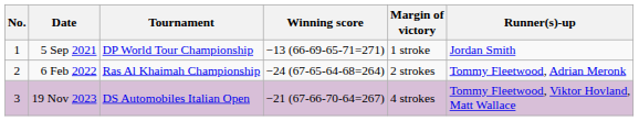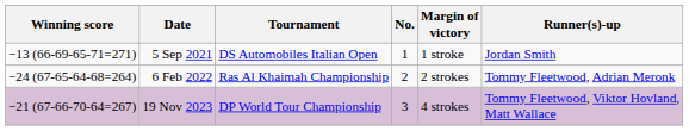columns swapped: No. <-> Winning score
5 Sep 2021 | Tournament: DP World Tour Championship -> DS Automobiles Italian Open
19 Nov 2023 | Tournament: DS Automobiles Italian Open -> DP World Tour Championship
